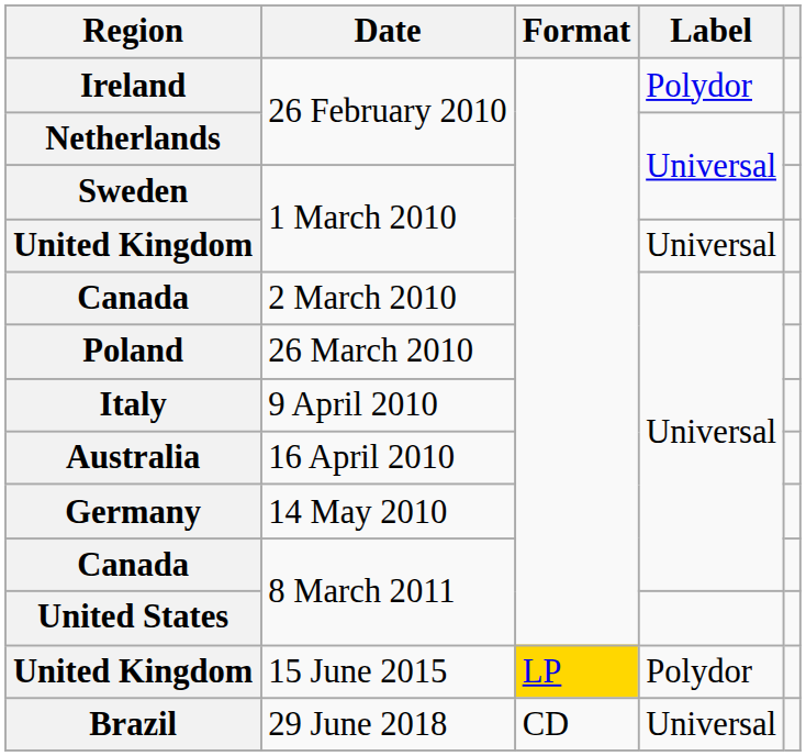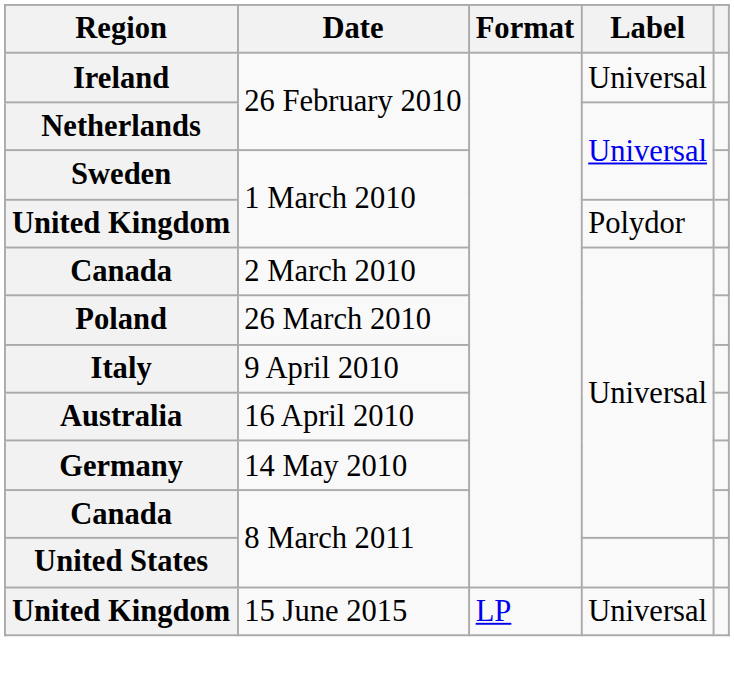Ireland | Label: Polydor -> Universal
United Kingdom / 1 March 2010 | Label: Universal -> Polydor
United Kingdom / 15 June 2015 | Format: gold background -> no background
United Kingdom / 15 June 2015 | Label: Polydor -> Universal
- row: Brazil | 29 June 2018 | CD | Universal
